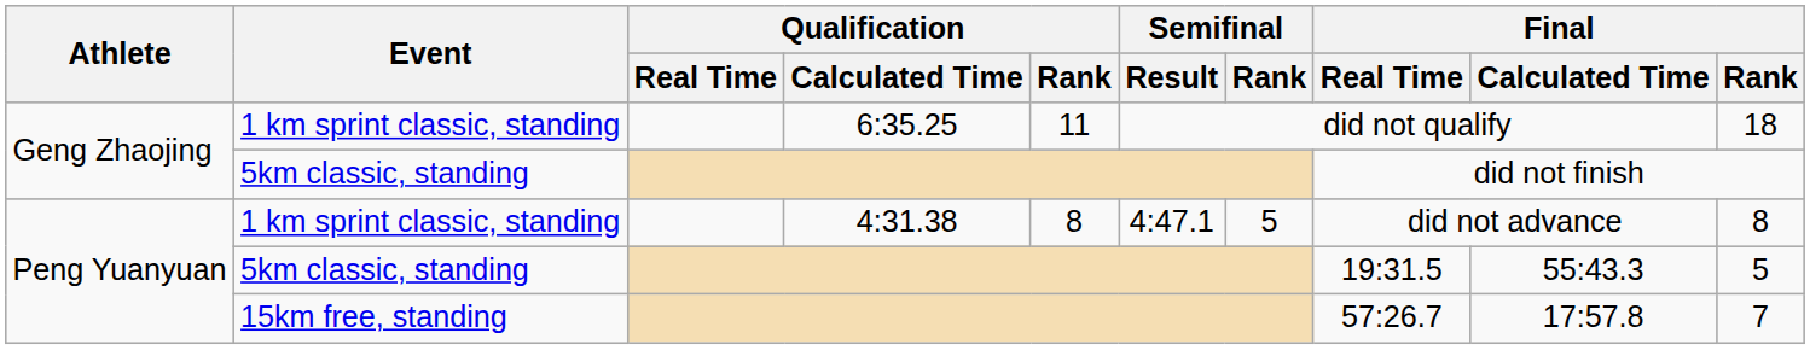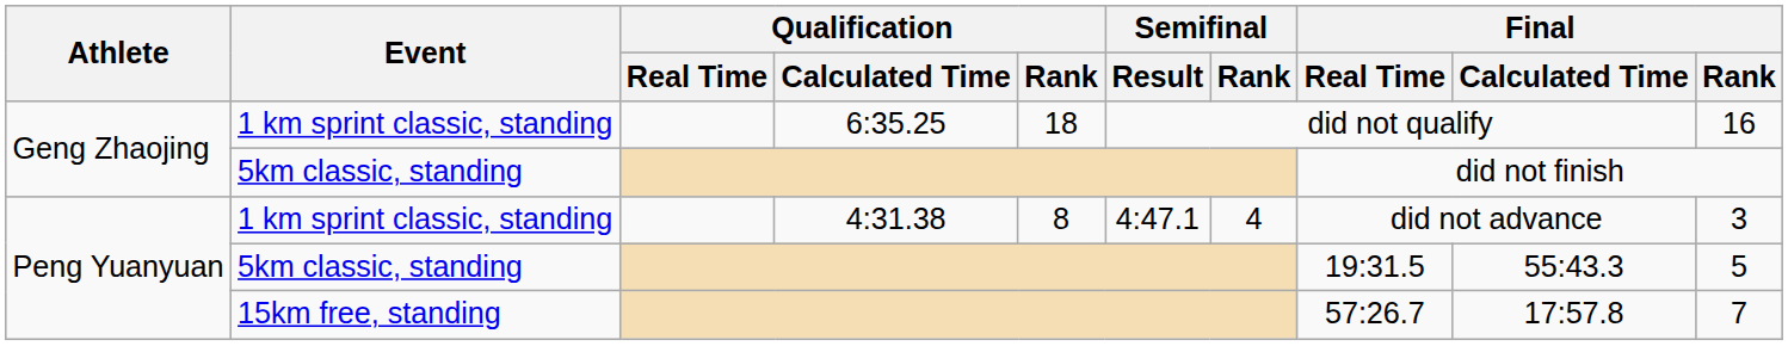Geng Zhaojing / 1 km sprint classic, standing | Qualification / Rank: 11 -> 18
Geng Zhaojing / 1 km sprint classic, standing | Final / Rank: 18 -> 16
Peng Yuanyuan / 1 km sprint classic, standing | Semifinal / Rank: 5 -> 4
Peng Yuanyuan / 1 km sprint classic, standing | Final / Rank: 8 -> 3
